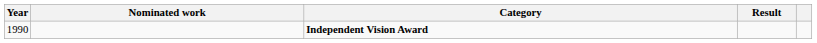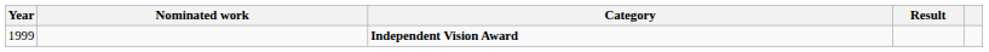Independent Vision Award | Year: 1990 -> 1999
